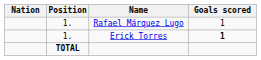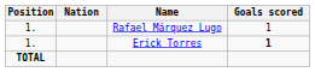columns swapped: Position <-> Nation
